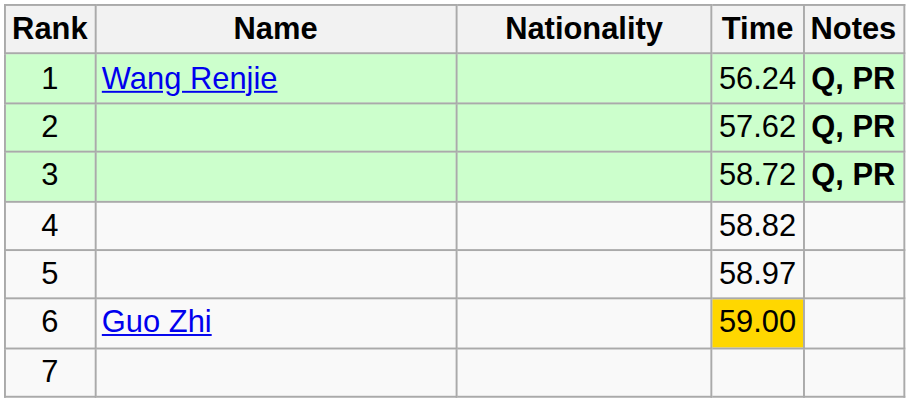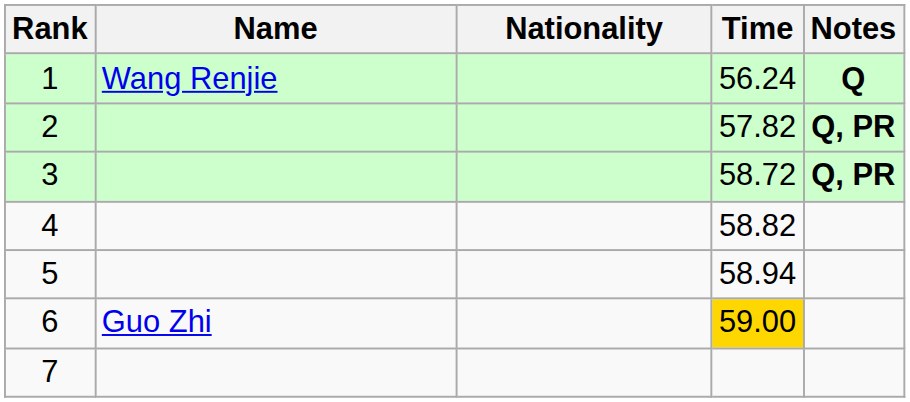1 | Notes: Q, PR -> Q
2 | Time: 57.62 -> 57.82
5 | Time: 58.97 -> 58.94
